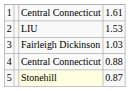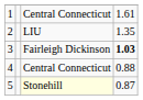2 | column 4: 1.53 -> 1.35
3 | column 4: normal -> bold
